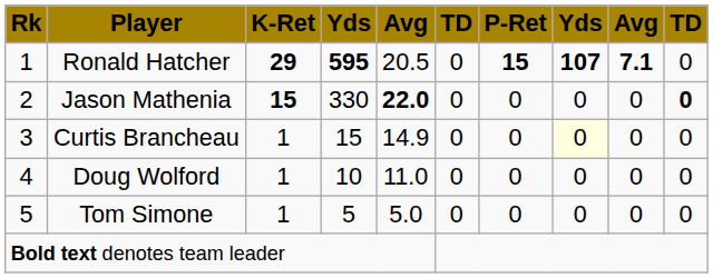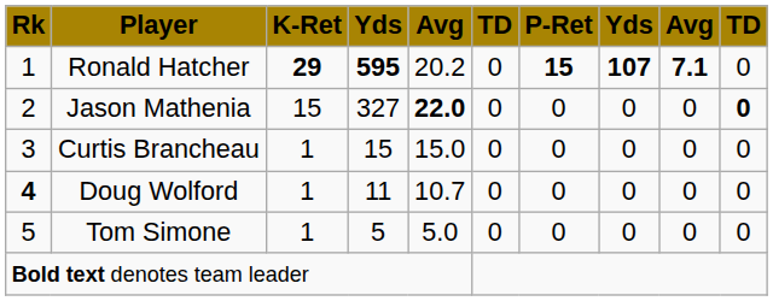Ronald Hatcher | column 5: 20.5 -> 20.2
Jason Mathenia | K-Ret: bold -> normal
Jason Mathenia | column 4: 330 -> 327
Curtis Brancheau | column 5: 14.9 -> 15.0
Curtis Brancheau | column 8: lightyellow background -> no background
Doug Wolford | Rk: normal -> bold
Doug Wolford | column 4: 10 -> 11
Doug Wolford | column 5: 11.0 -> 10.7
